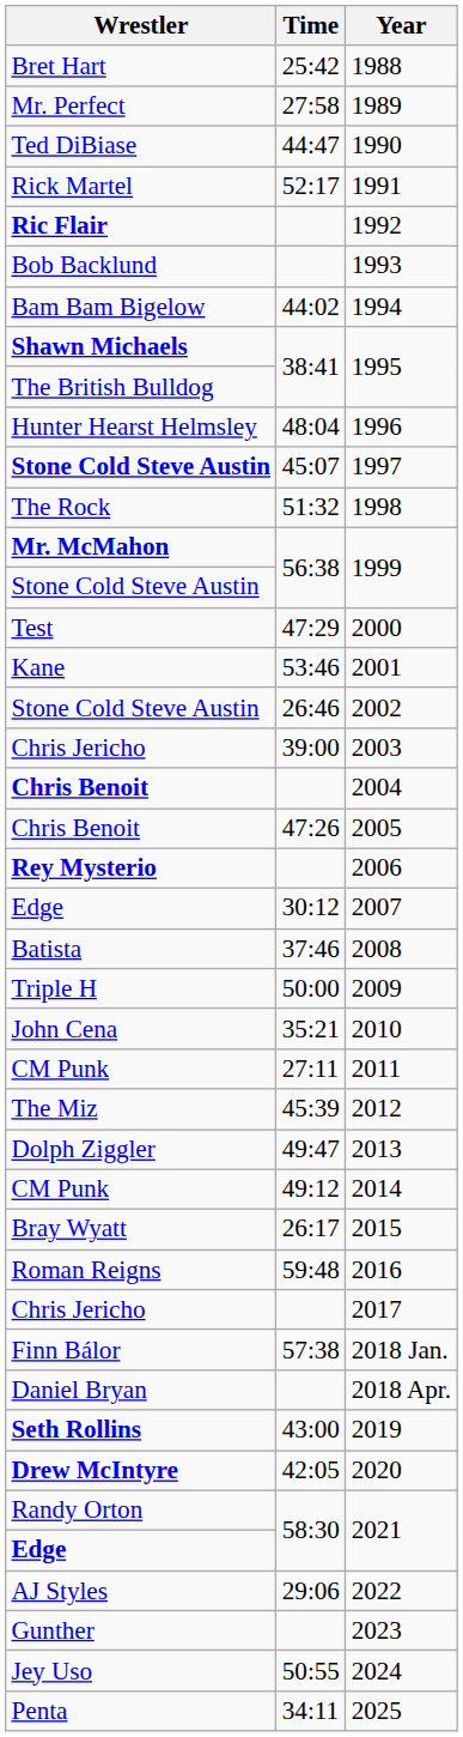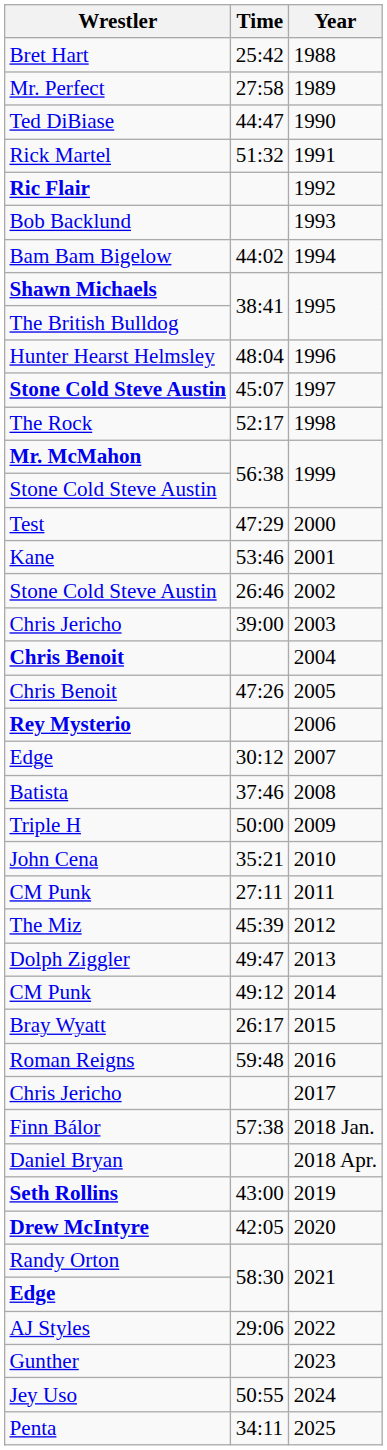1991 | Time: 52:17 -> 51:32
1998 | Time: 51:32 -> 52:17
